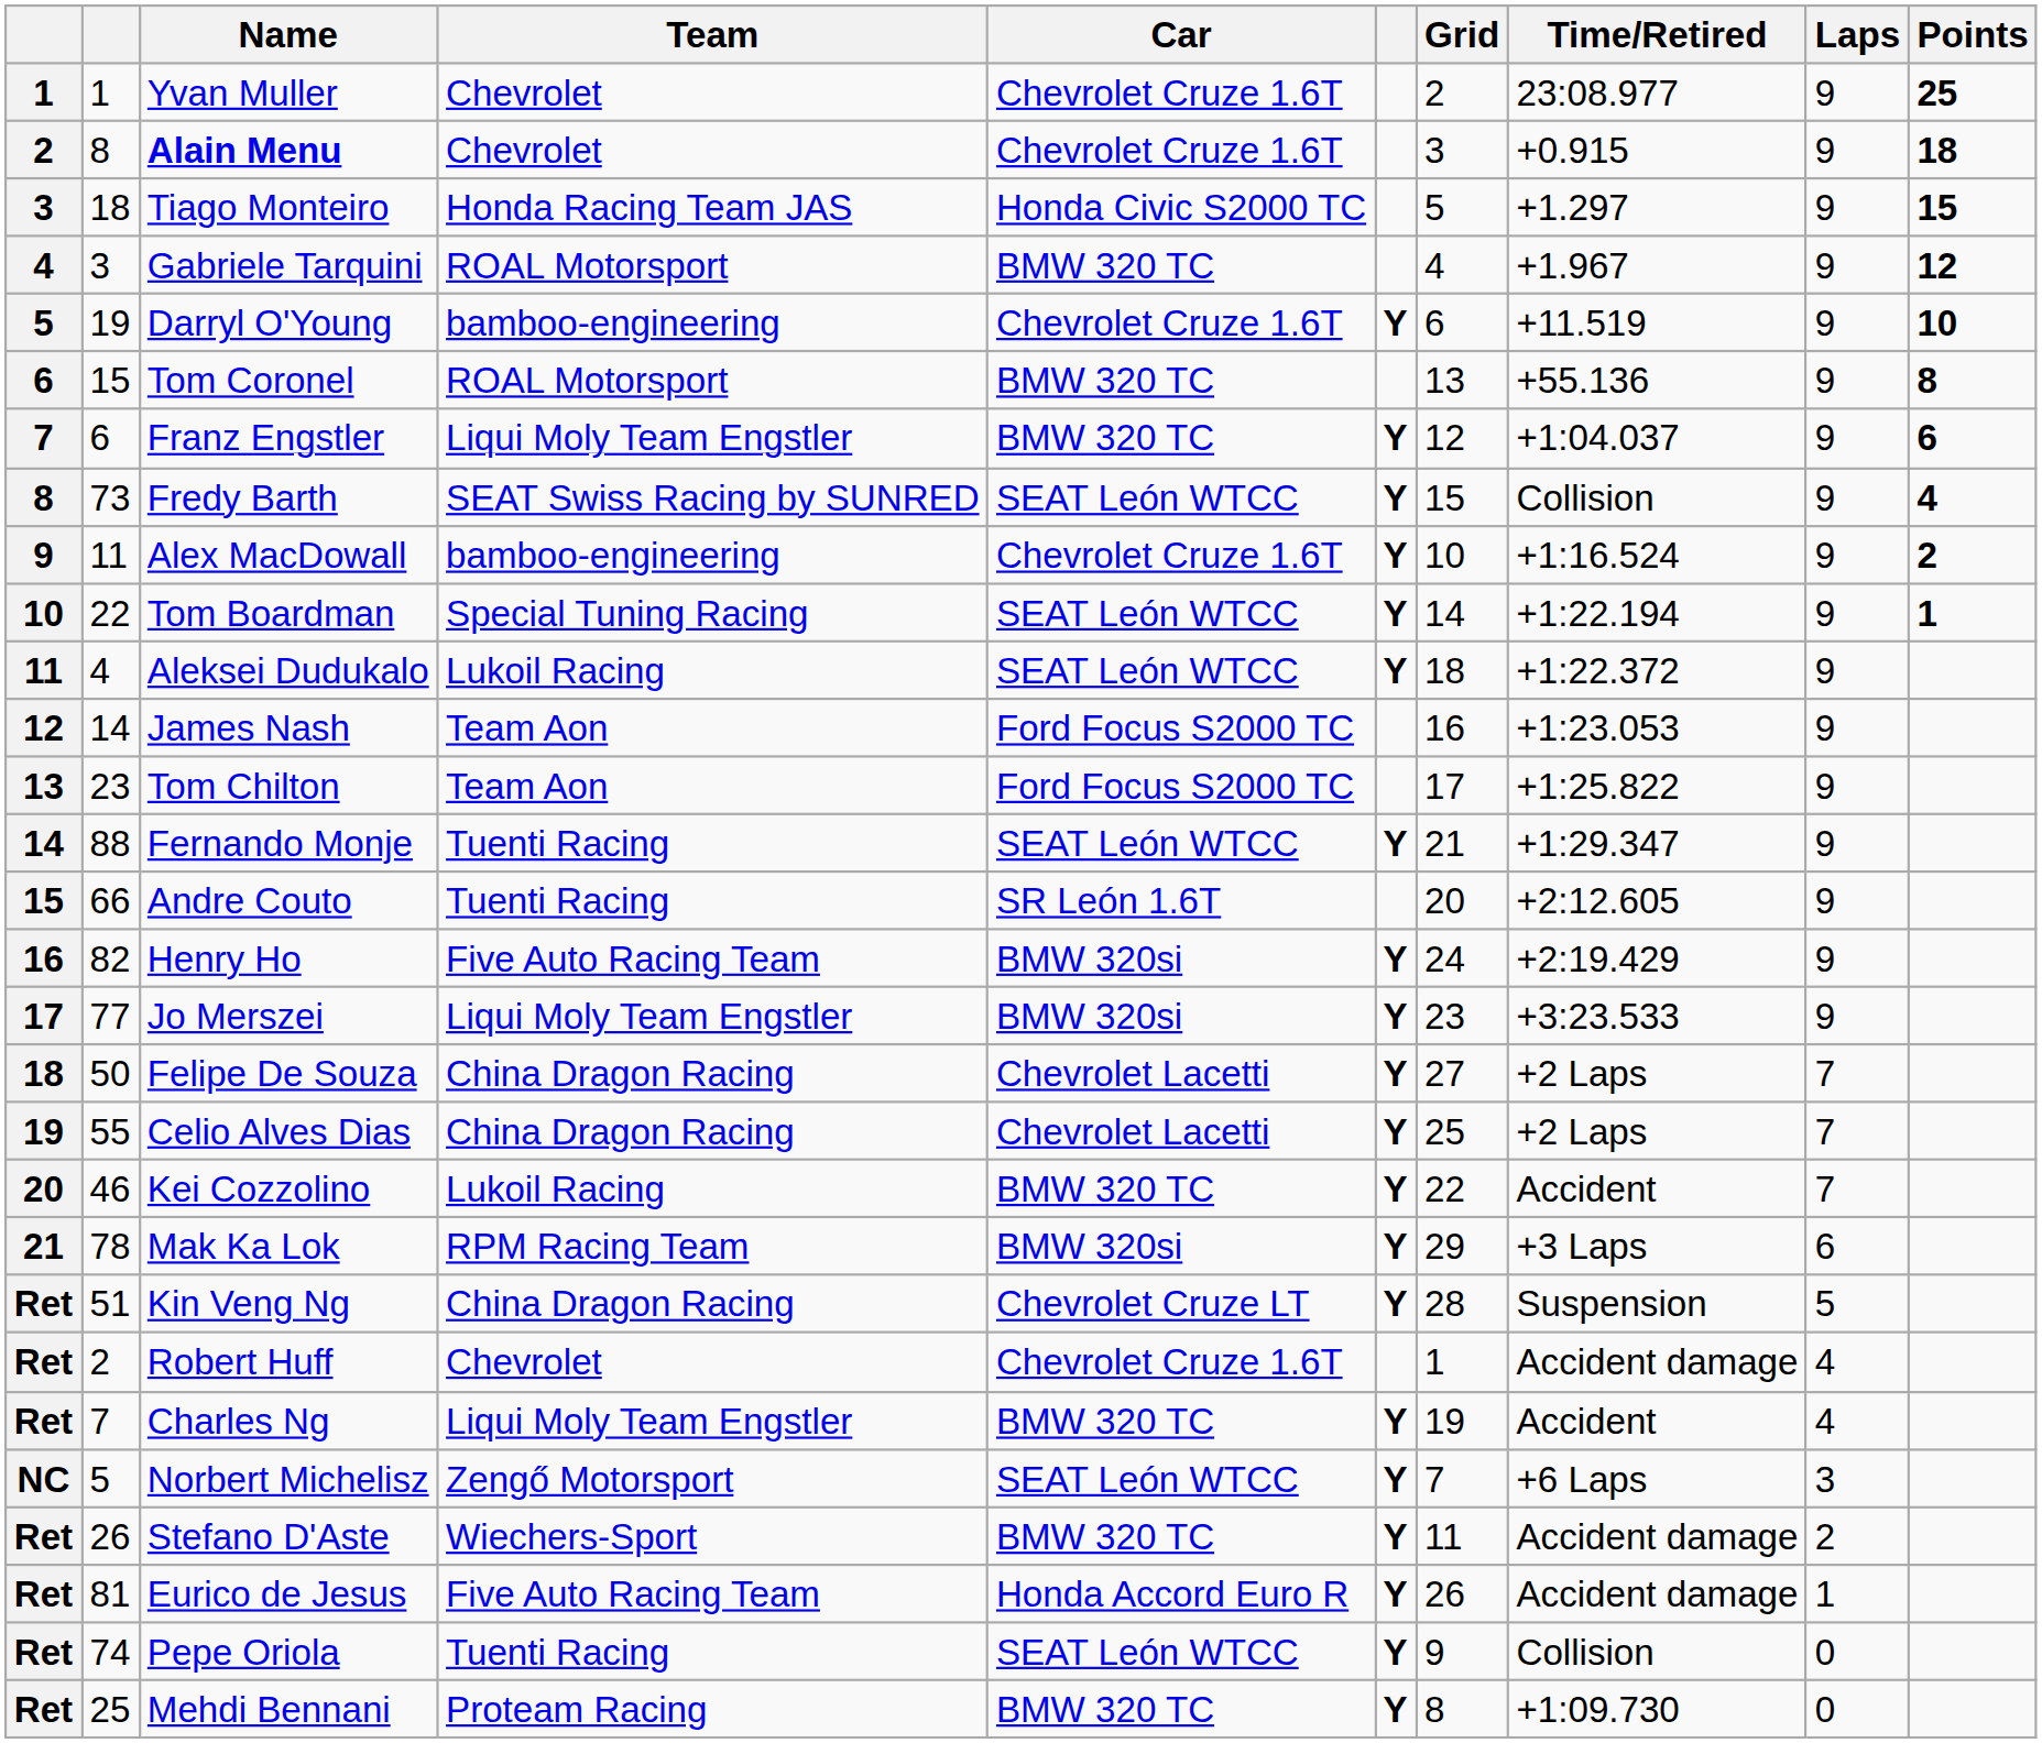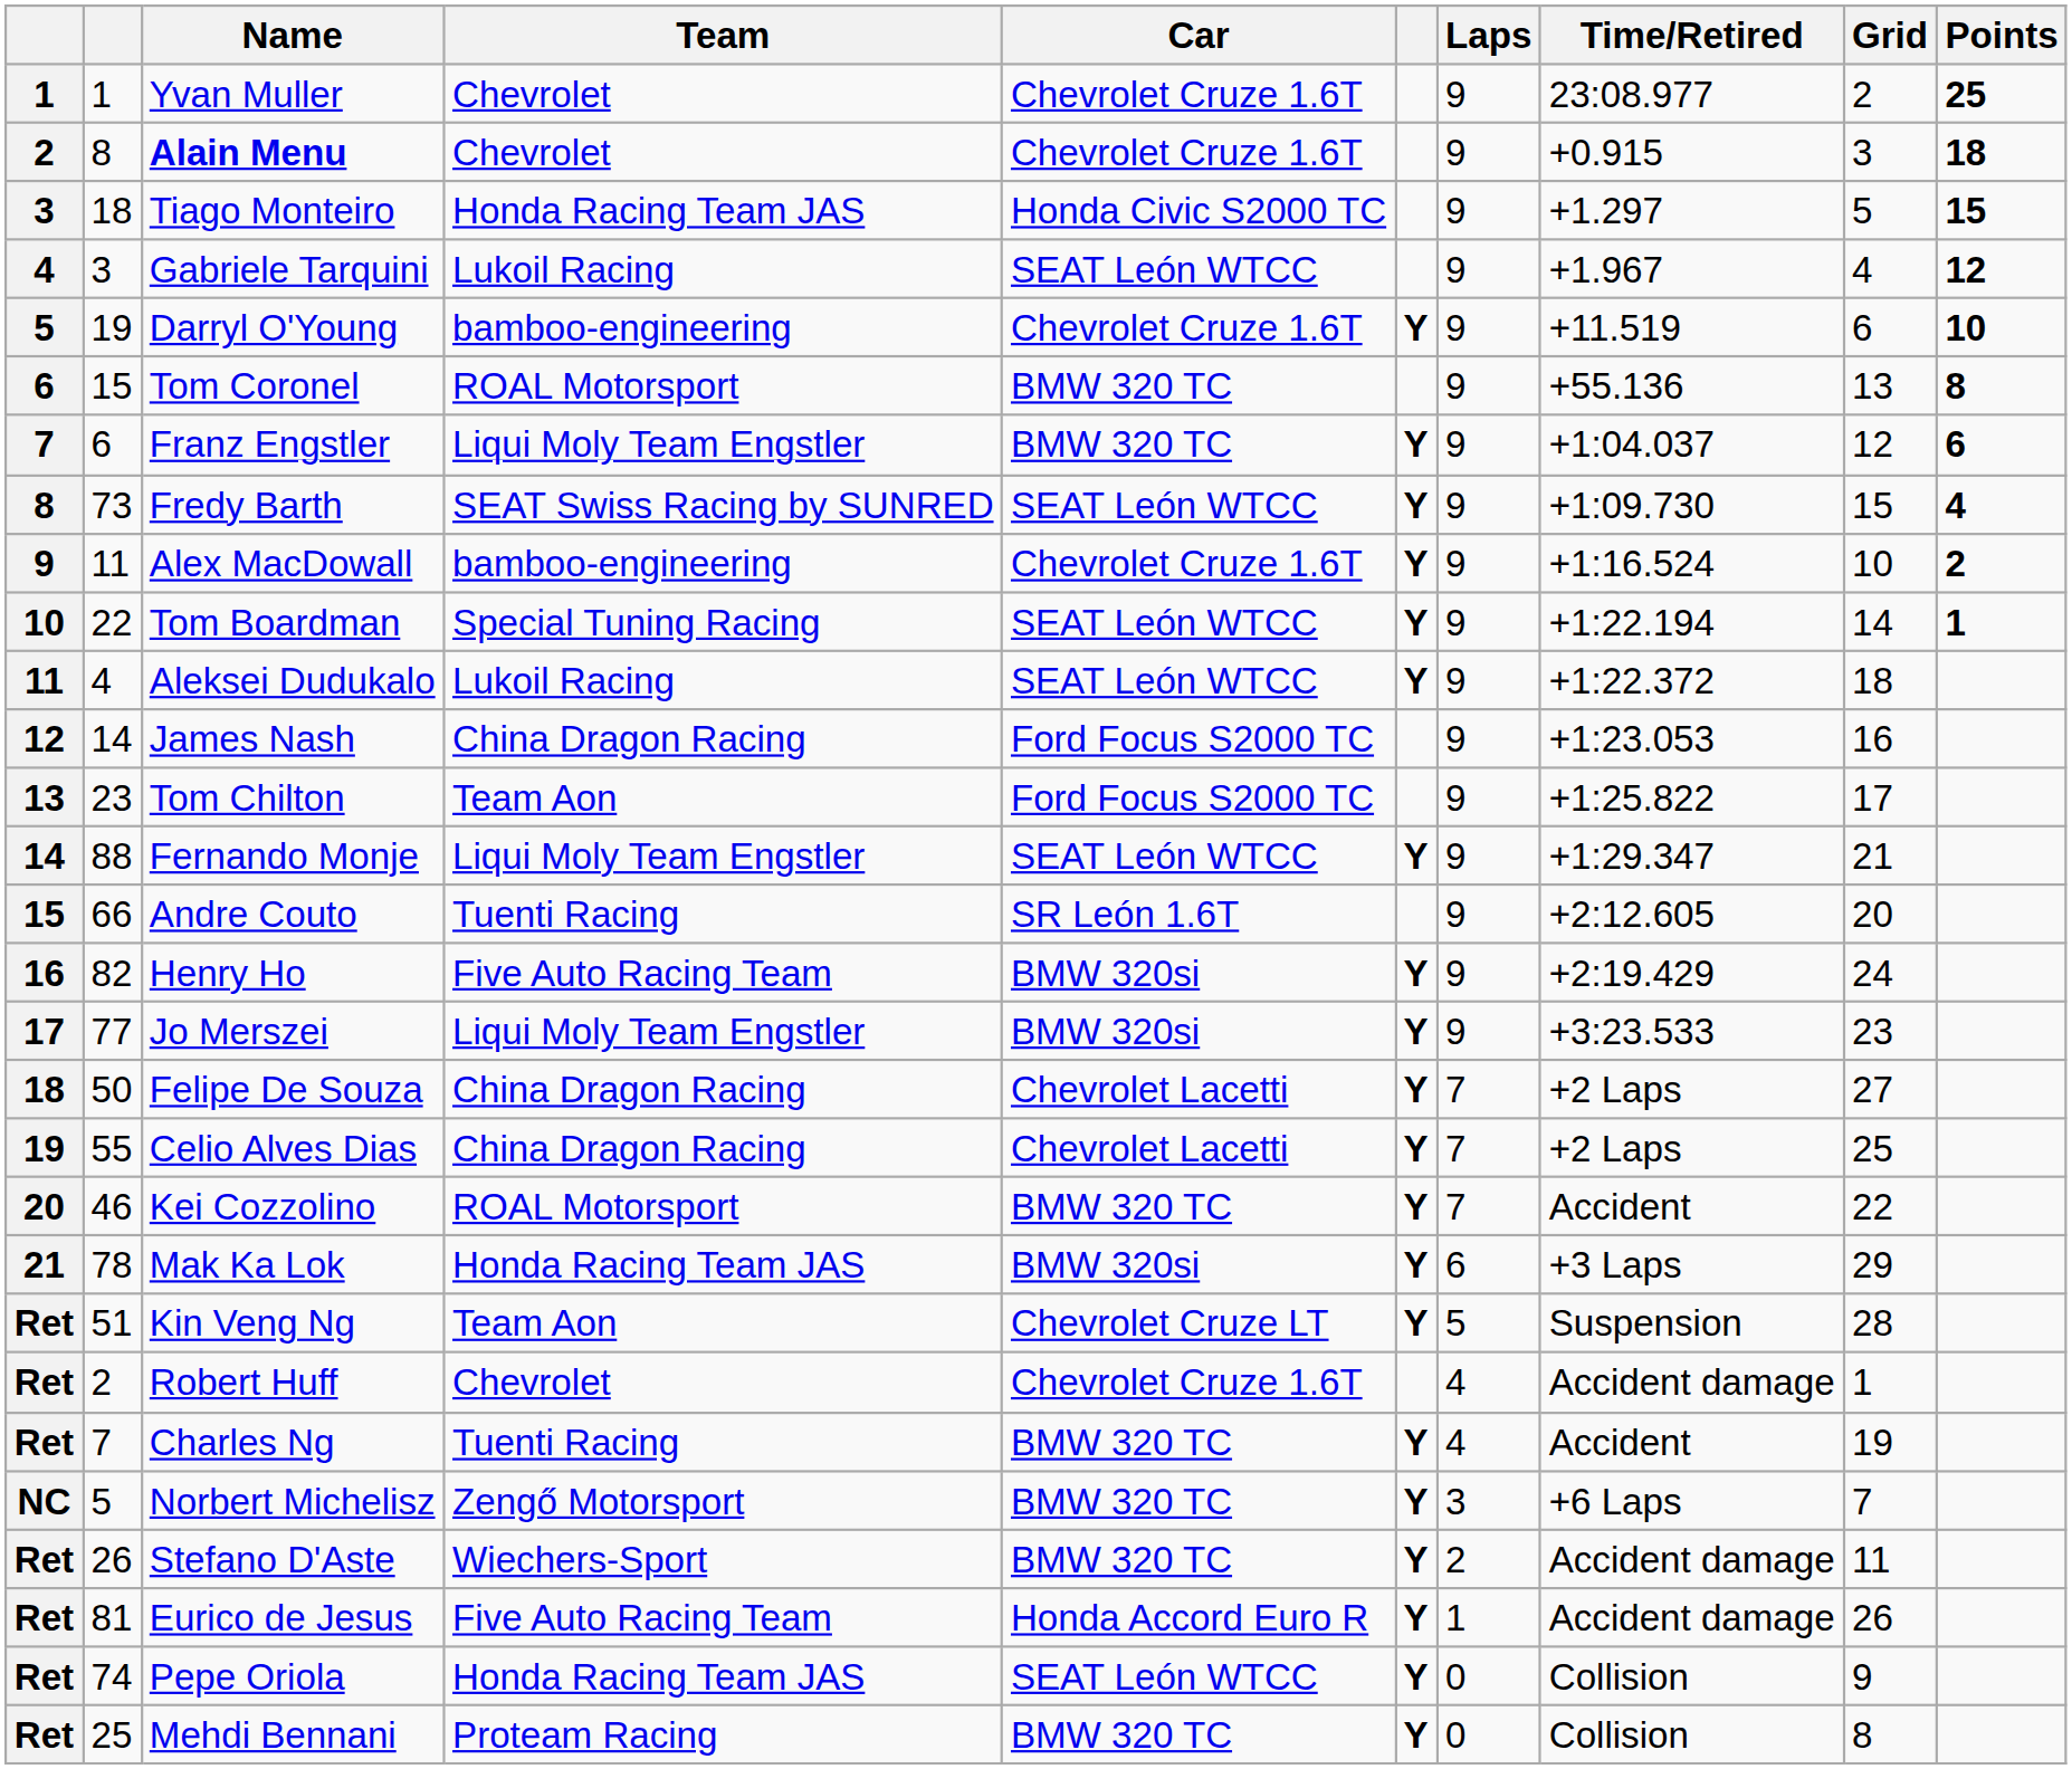columns swapped: Laps <-> Grid
Gabriele Tarquini | Team: ROAL Motorsport -> Lukoil Racing
Gabriele Tarquini | Car: BMW 320 TC -> SEAT León WTCC
Fredy Barth | Time/Retired: Collision -> +1:09.730
James Nash | Team: Team Aon -> China Dragon Racing
Fernando Monje | Team: Tuenti Racing -> Liqui Moly Team Engstler
Kei Cozzolino | Team: Lukoil Racing -> ROAL Motorsport
Mak Ka Lok | Team: RPM Racing Team -> Honda Racing Team JAS
Kin Veng Ng | Team: China Dragon Racing -> Team Aon
Charles Ng | Team: Liqui Moly Team Engstler -> Tuenti Racing
Norbert Michelisz | Car: SEAT León WTCC -> BMW 320 TC
Pepe Oriola | Team: Tuenti Racing -> Honda Racing Team JAS
Mehdi Bennani | Time/Retired: +1:09.730 -> Collision
